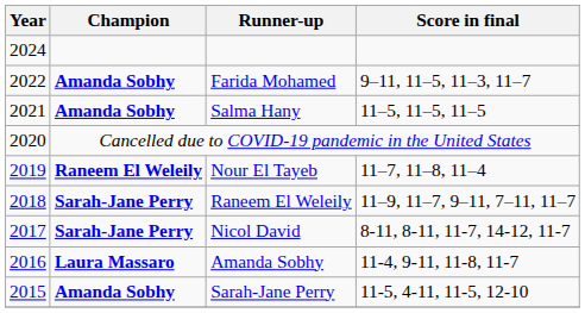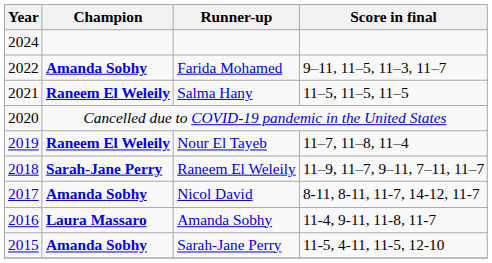Salma Hany | Champion: Amanda Sobhy -> Raneem El Weleily
Nicol David | Champion: Sarah-Jane Perry -> Amanda Sobhy
